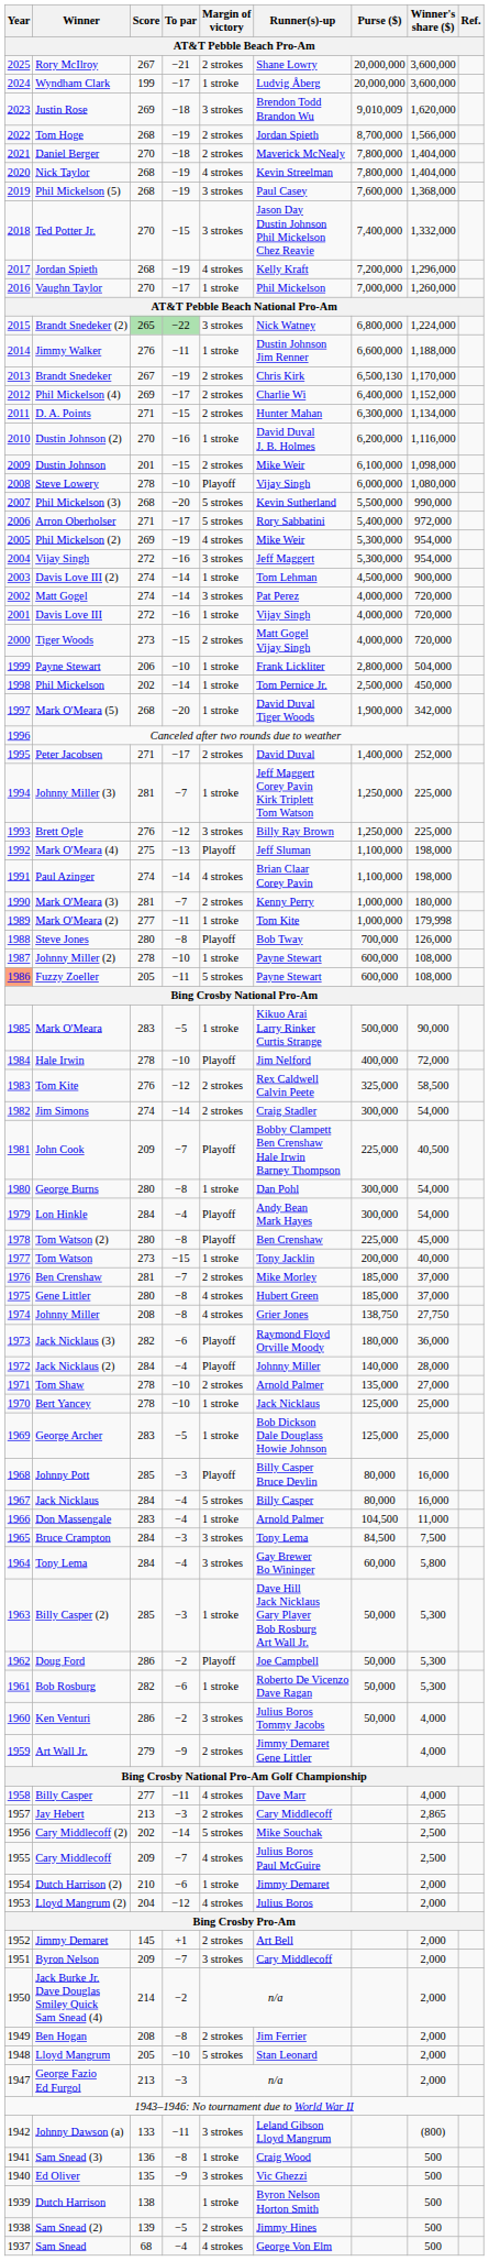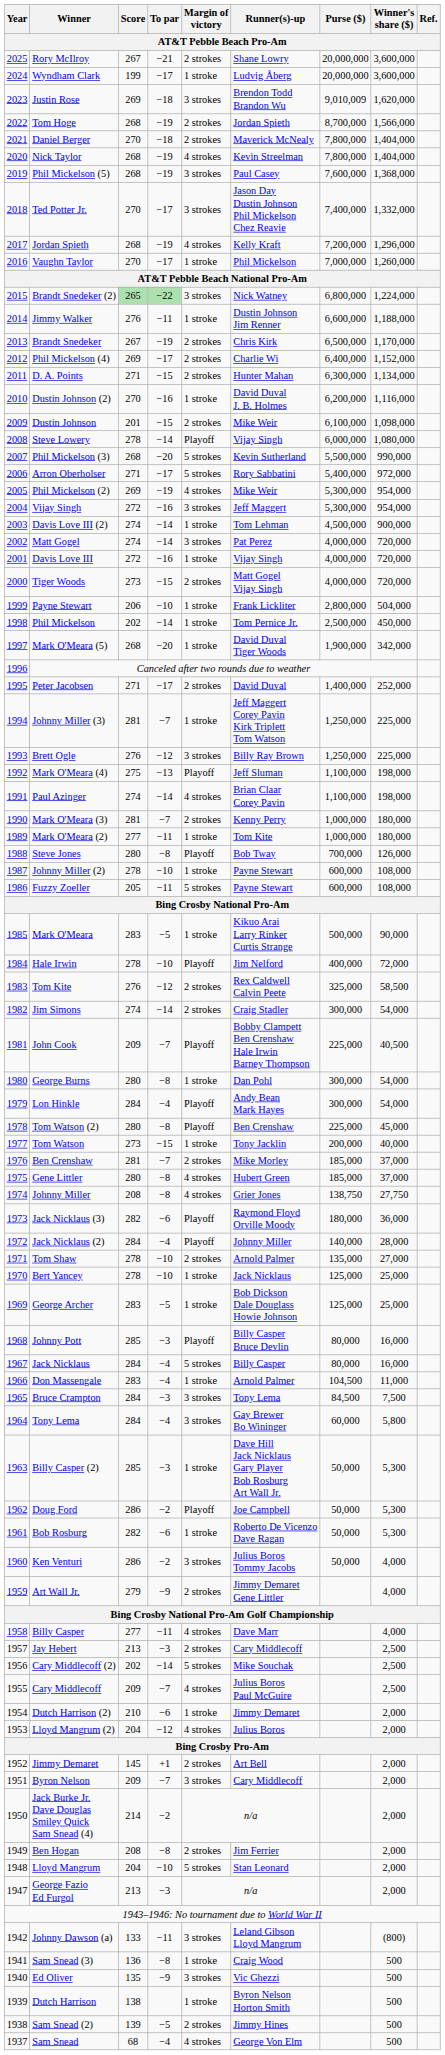Ted Potter Jr. | To par: −15 -> −17
Brandt Snedeker | Purse ($): 6,500,130 -> 6,500,000
Steve Lowery | To par: −10 -> −14
Mark O'Meara (2) | Winner's share ($): 179,998 -> 180,000
Fuzzy Zoeller | Year: lightsalmon background -> no background
Jay Hebert | Winner's share ($): 2,865 -> 2,500
Lloyd Mangrum | Score: 205 -> 204
